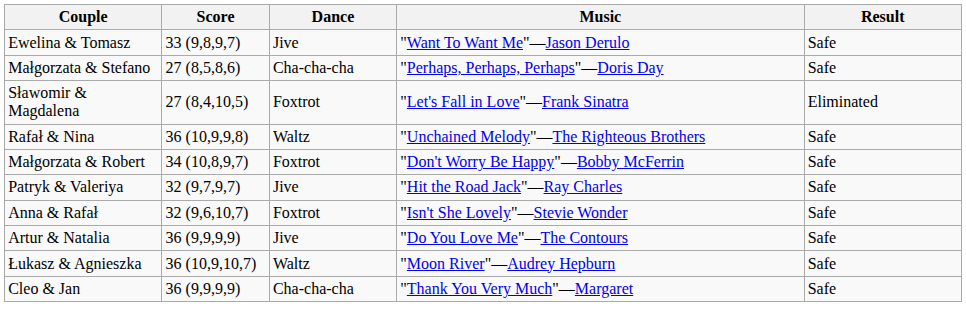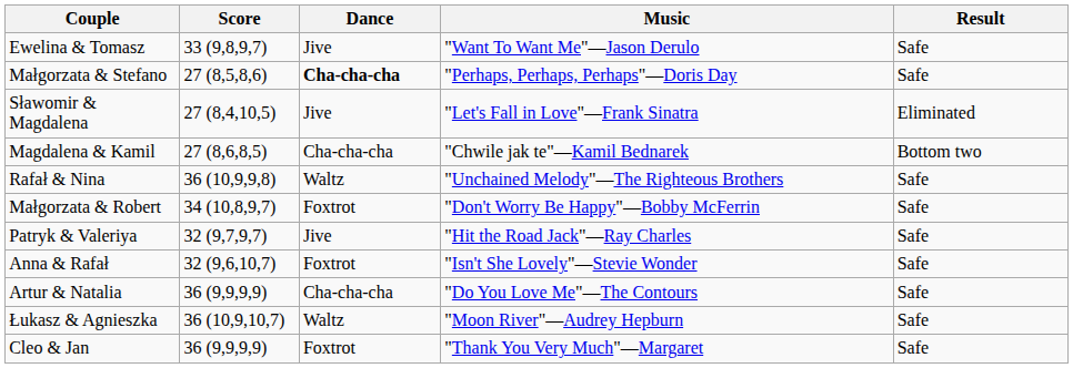Małgorzata & Stefano | Dance: normal -> bold
Sławomir & Magdalena | Dance: Foxtrot -> Jive
+ row: Magdalena & Kamil | 27 (8,6,8,5) | Cha-cha-cha | "Chwile jak te"—Kamil Bednarek | Bottom two
Artur & Natalia | Dance: Jive -> Cha-cha-cha
Cleo & Jan | Dance: Cha-cha-cha -> Foxtrot
